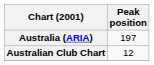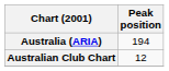Australia (ARIA) | Peak position: 197 -> 194
